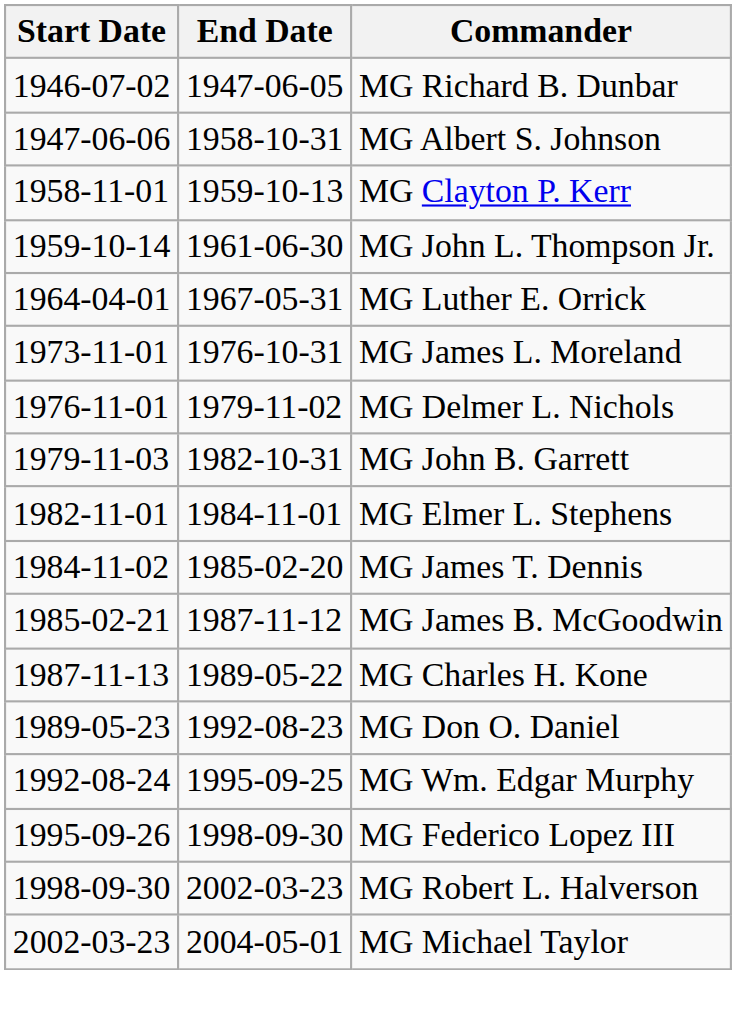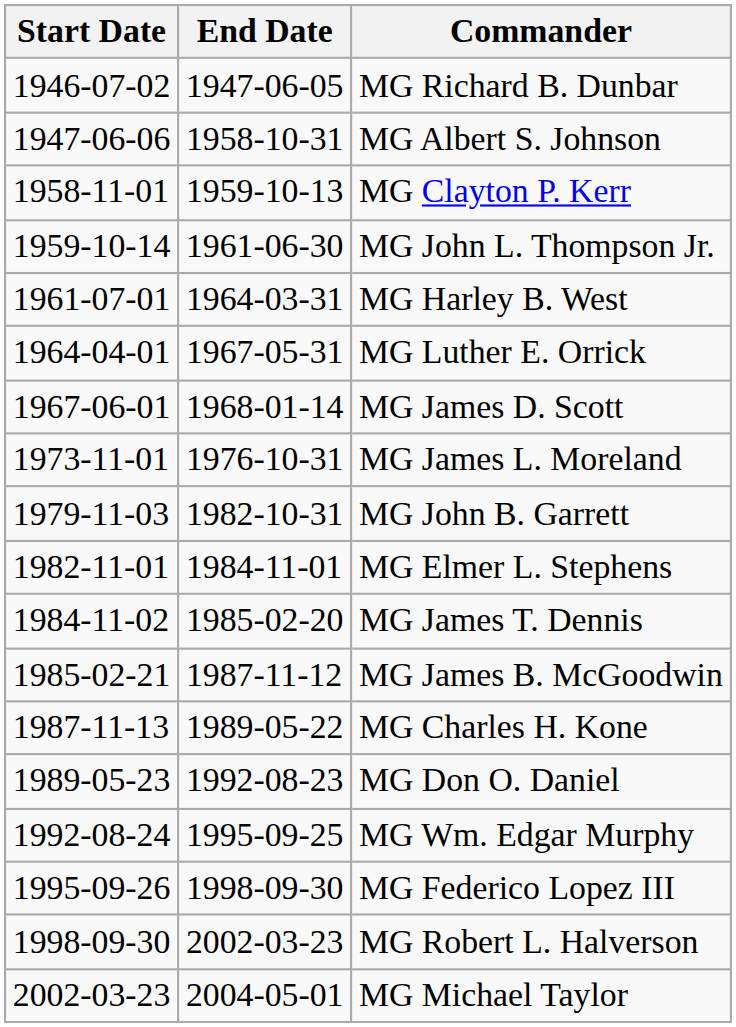+ row: 1961-07-01 | 1964-03-31 | MG Harley B. West
+ row: 1967-06-01 | 1968-01-14 | MG James D. Scott
- row: 1976-11-01 | 1979-11-02 | MG Delmer L. Nichols
